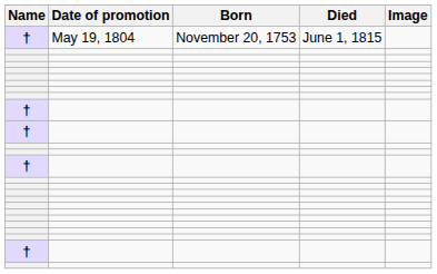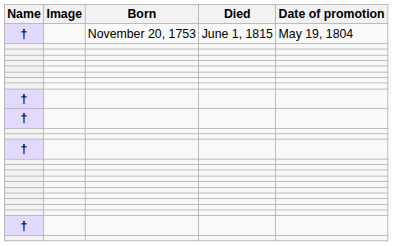columns swapped: Image <-> Date of promotion
